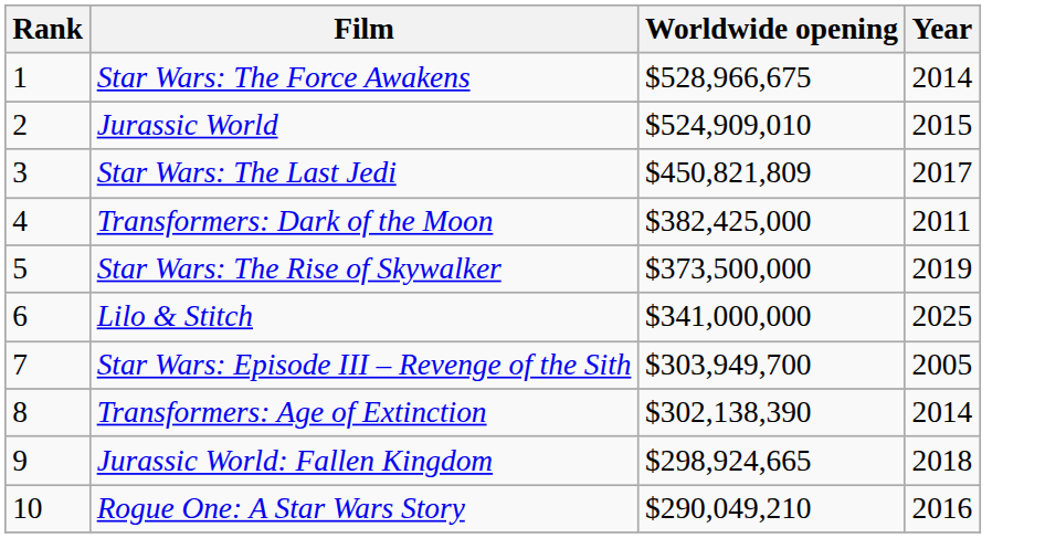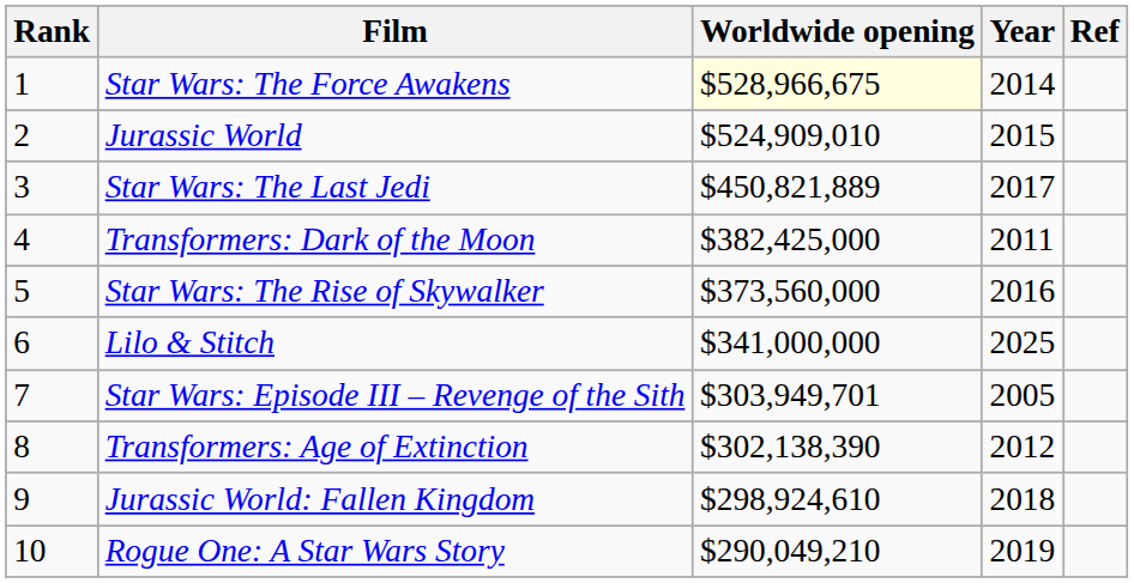+ column: Ref
Star Wars: The Force Awakens | Worldwide opening: no background -> lightyellow background
Star Wars: The Last Jedi | Worldwide opening: $450,821,809 -> $450,821,889
Star Wars: The Rise of Skywalker | Worldwide opening: $373,500,000 -> $373,560,000
Star Wars: The Rise of Skywalker | Year: 2019 -> 2016
Star Wars: Episode III – Revenge of the Sith | Worldwide opening: $303,949,700 -> $303,949,701
Transformers: Age of Extinction | Year: 2014 -> 2012
Jurassic World: Fallen Kingdom | Worldwide opening: $298,924,665 -> $298,924,610
Rogue One: A Star Wars Story | Year: 2016 -> 2019
